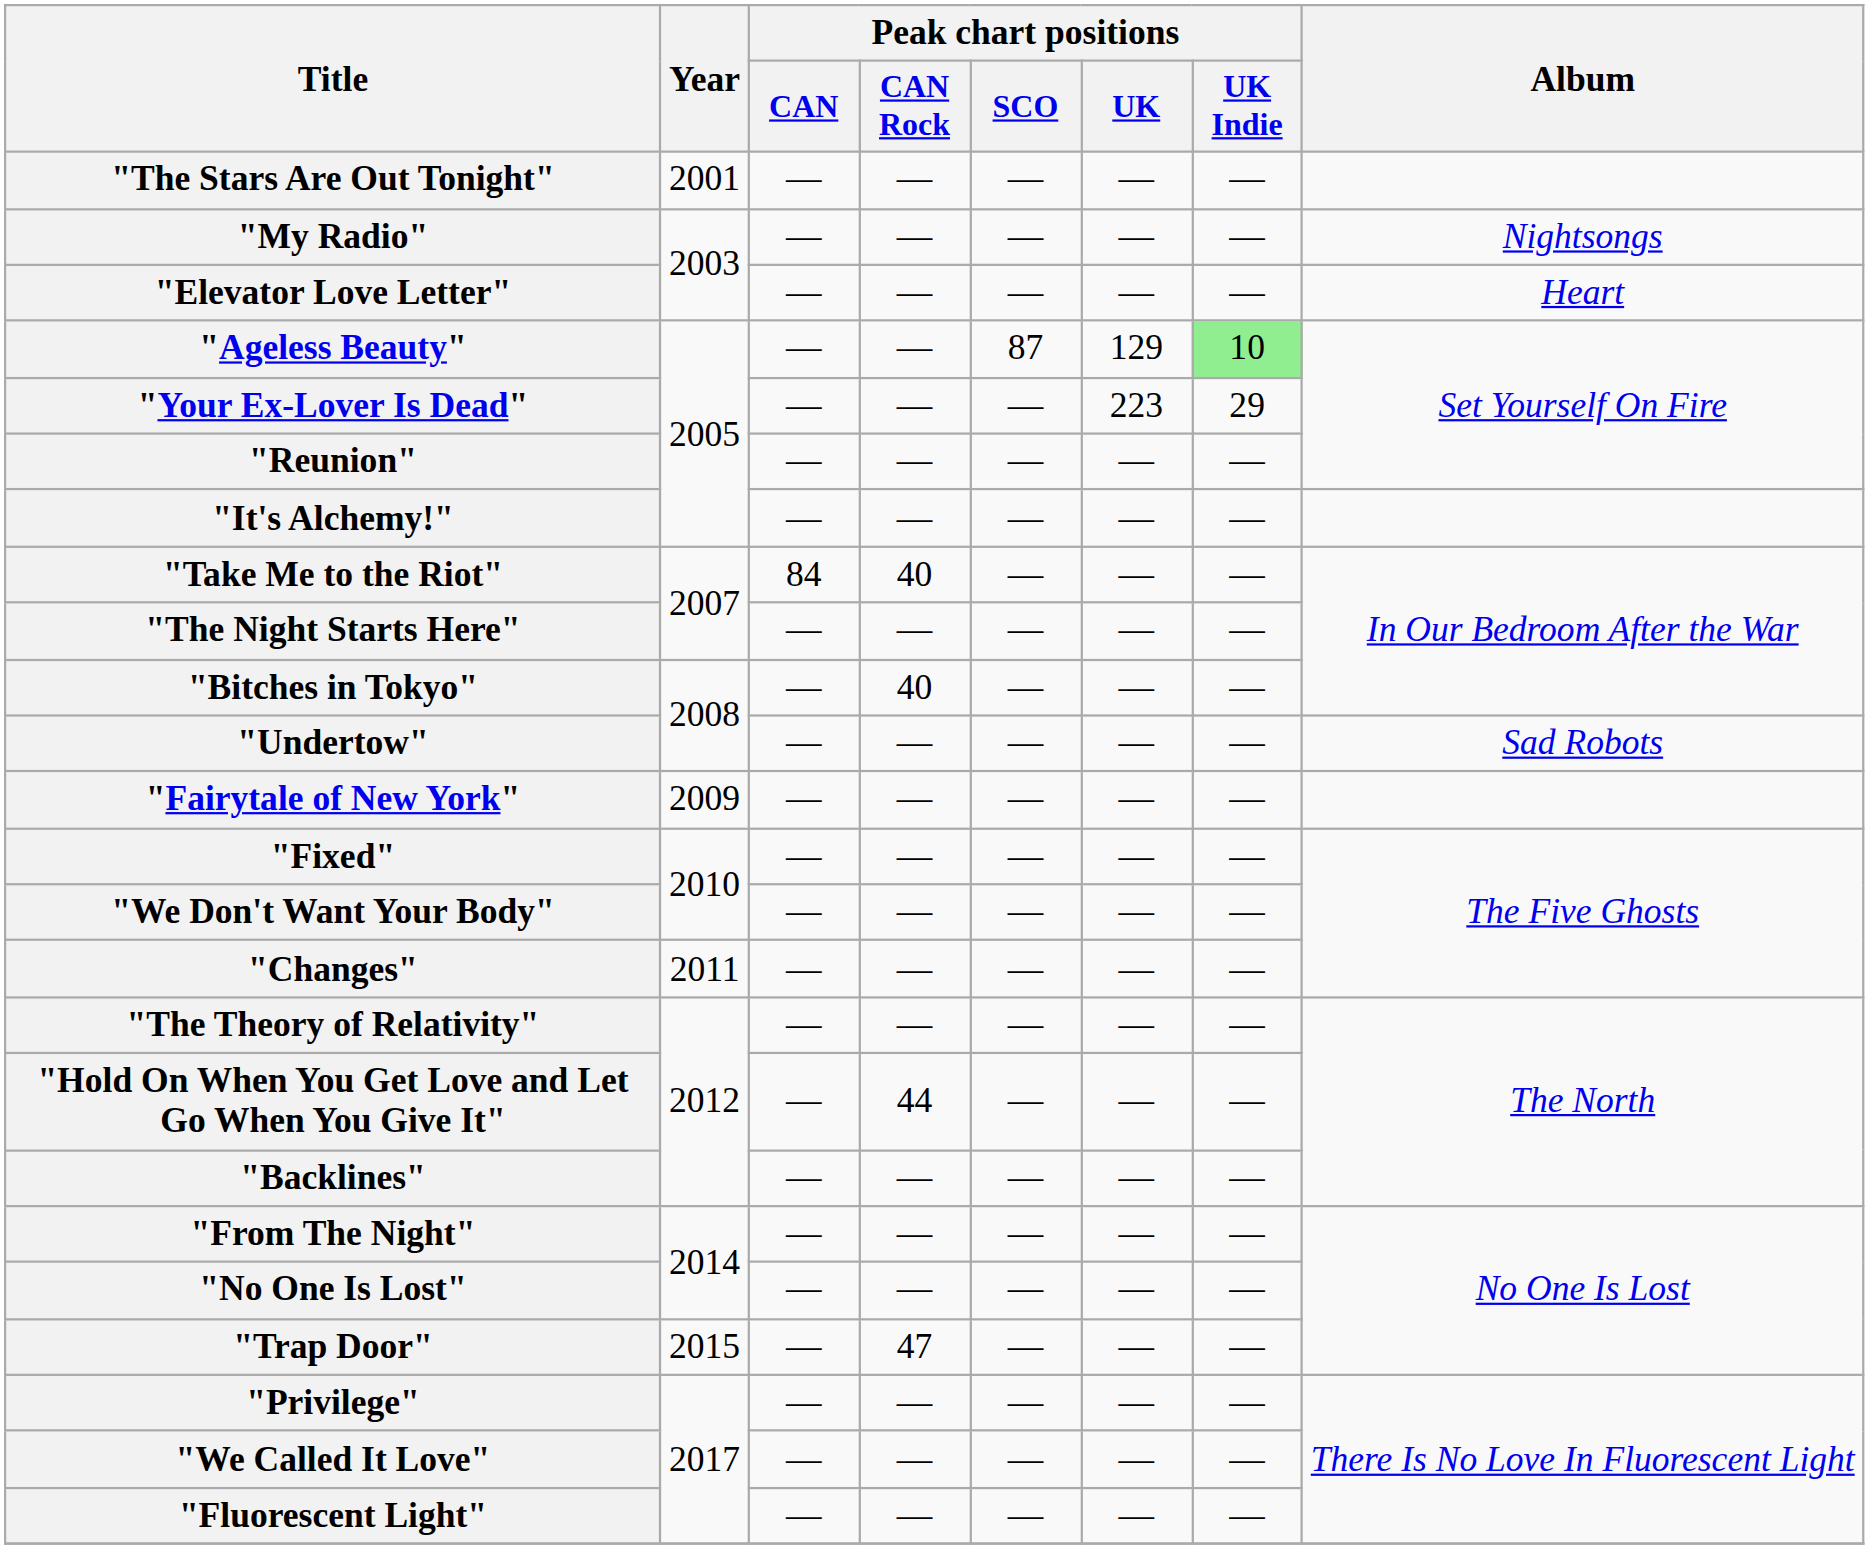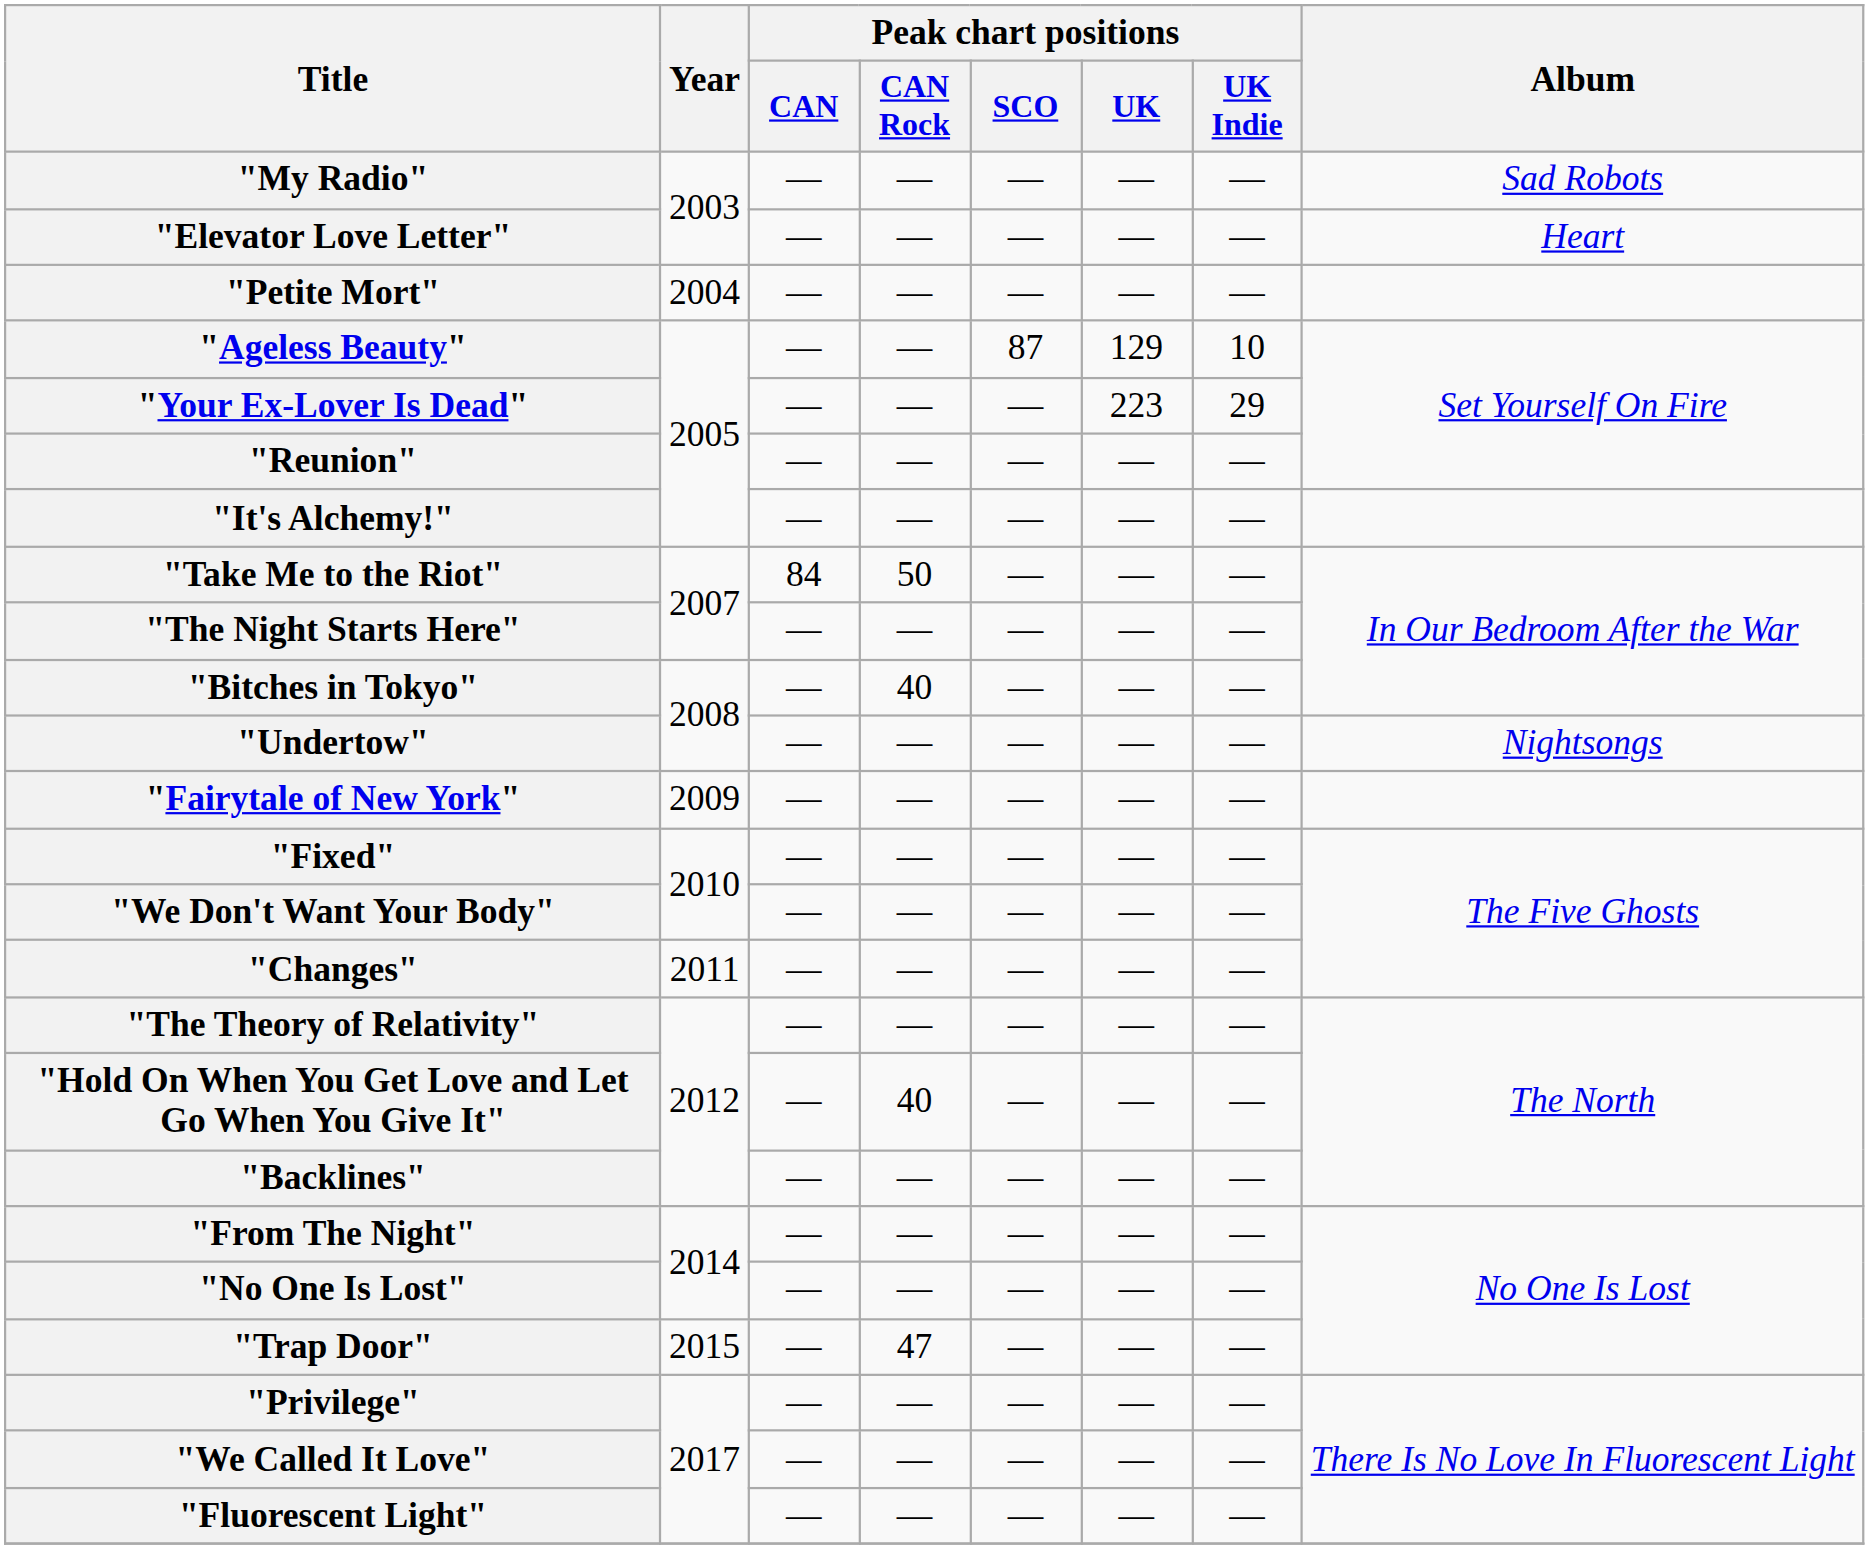- row: "The Stars Are Out Tonight" | 2001 | — | — | — | — | —
"My Radio" | Album: Nightsongs -> Sad Robots
+ row: "Petite Mort" | 2004 | — | — | — | — | —
"Ageless Beauty" | Peak chart positions / UK Indie: lightgreen background -> no background
"Take Me to the Riot" | Peak chart positions / CAN Rock: 40 -> 50
"Undertow" | Album: Sad Robots -> Nightsongs
"Hold On When You Get Love and Let Go When You Give It" | Peak chart positions / CAN Rock: 44 -> 40
